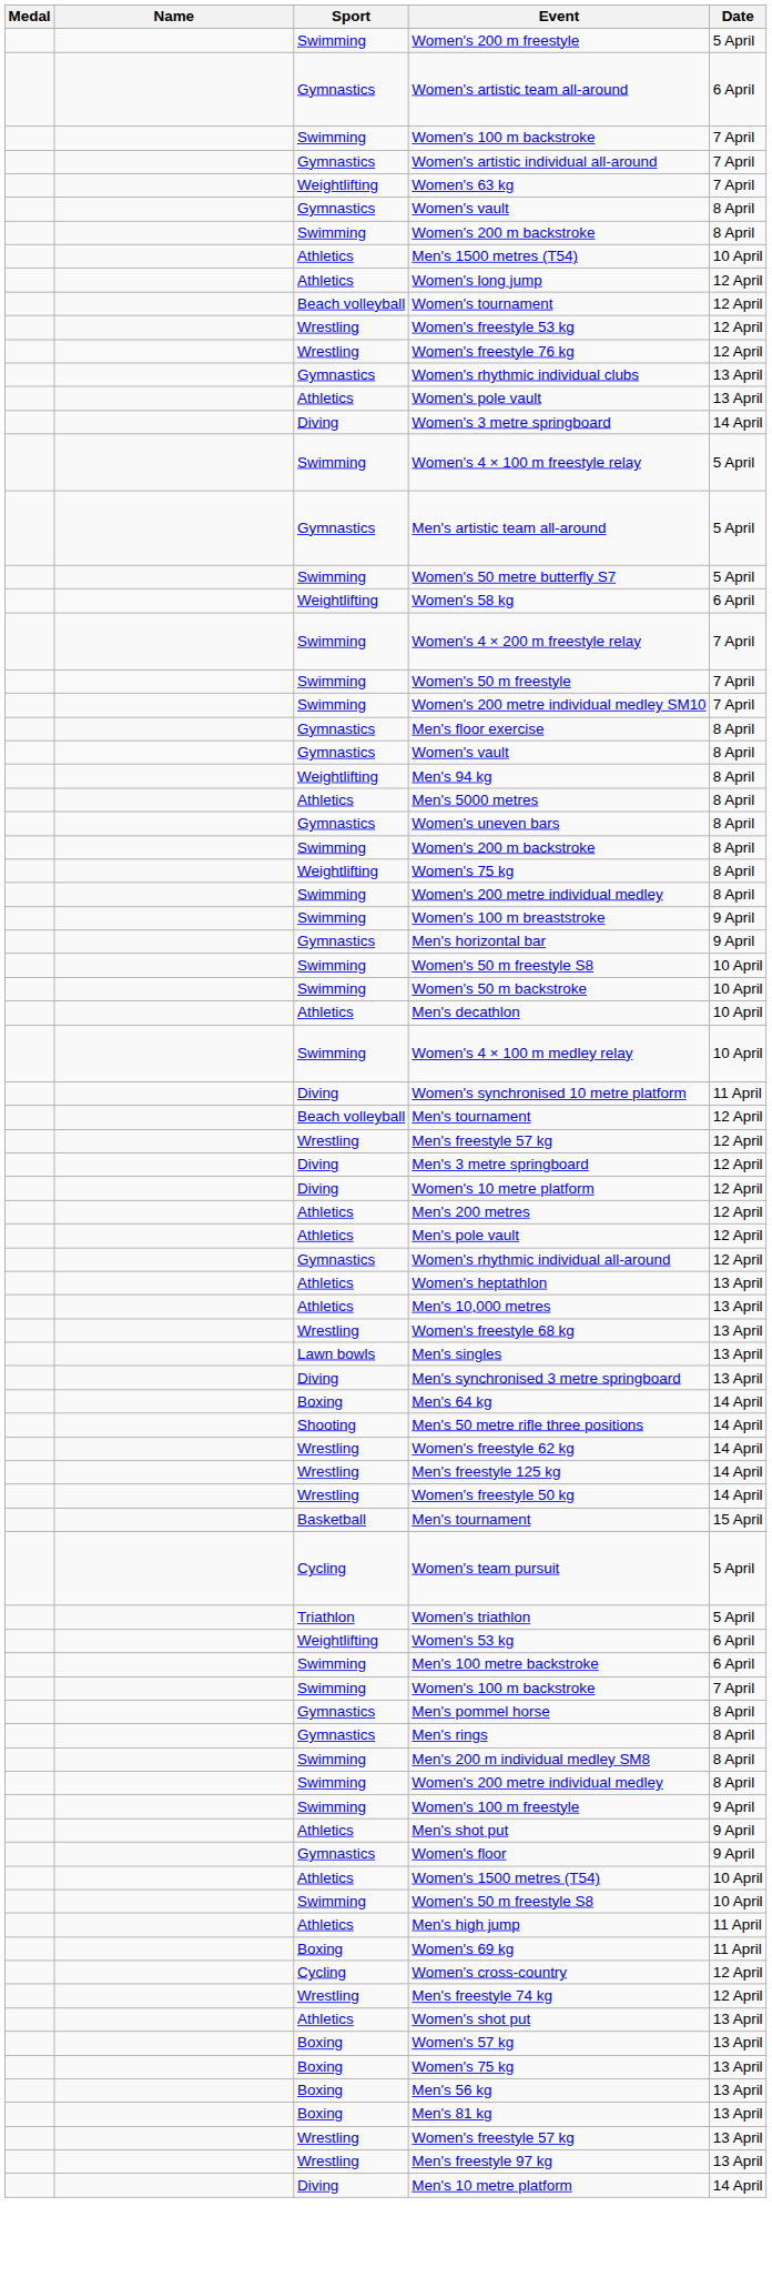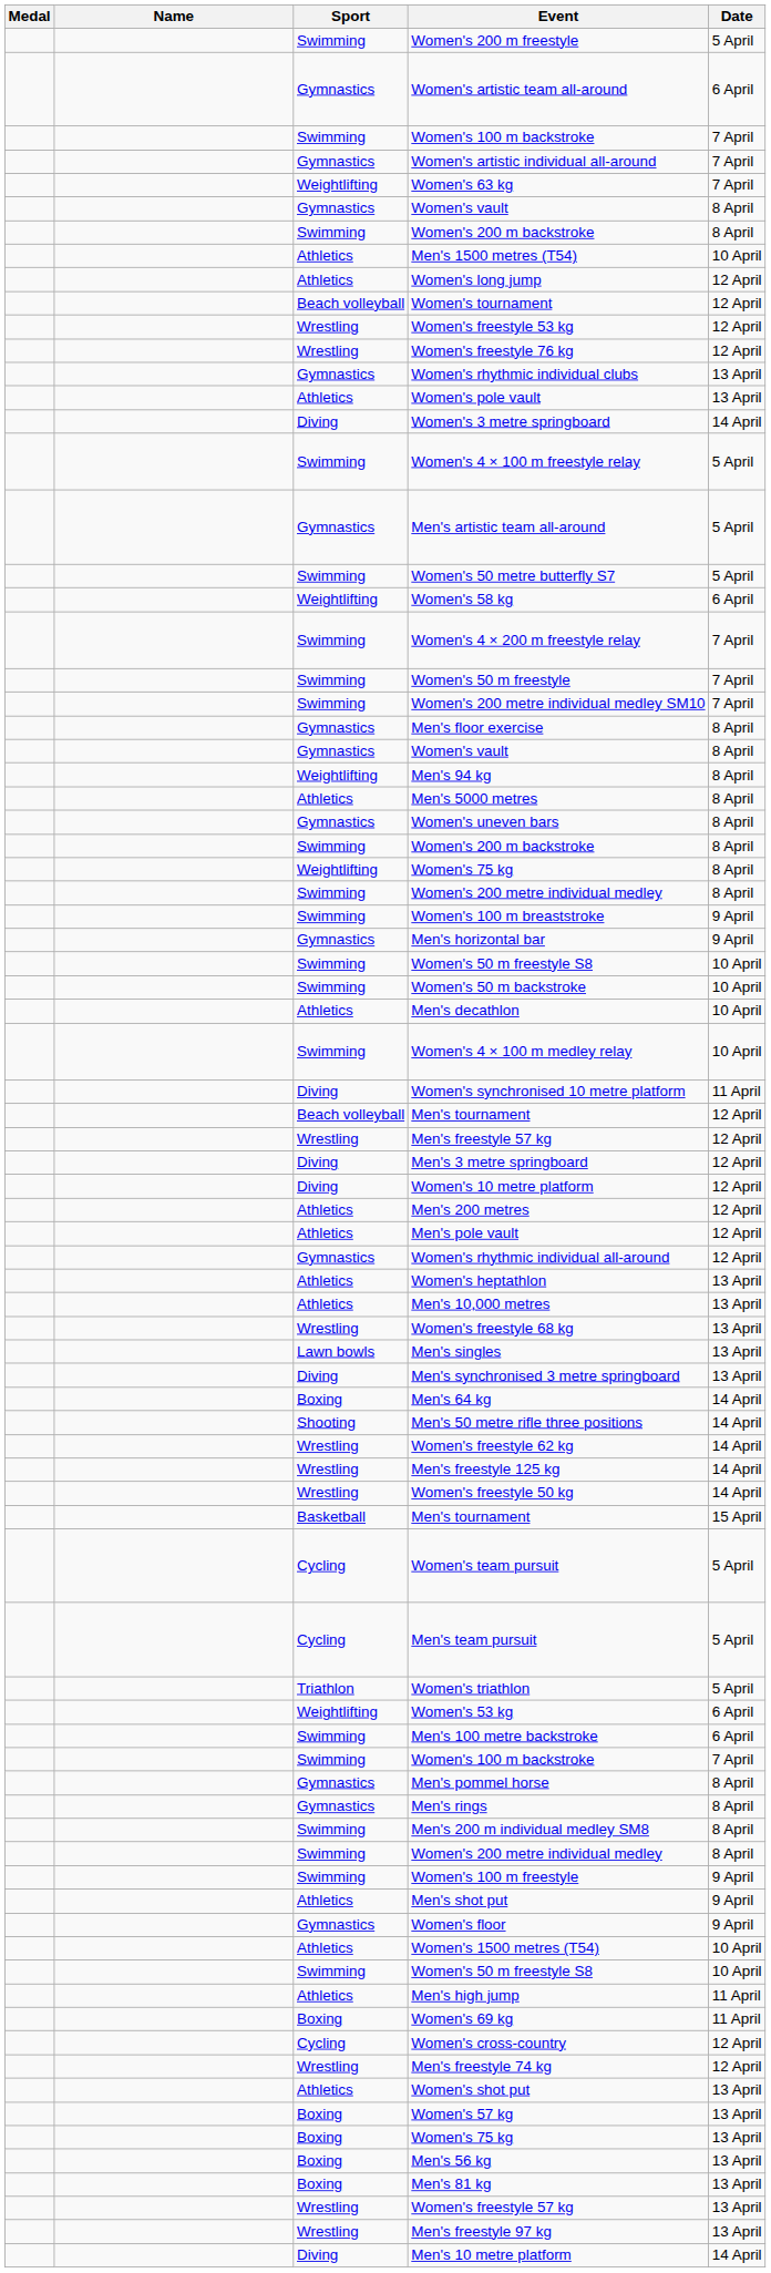+ row: Cycling | Men's team pursuit | 5 April
